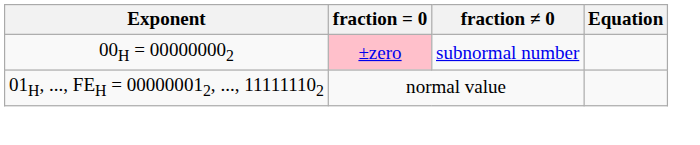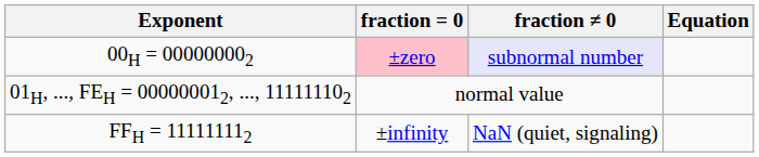00H = 000000002 | fraction ≠ 0: no background -> lavender background
+ row: FFH = 111111112 | ±infinity | NaN (quiet, signaling)
